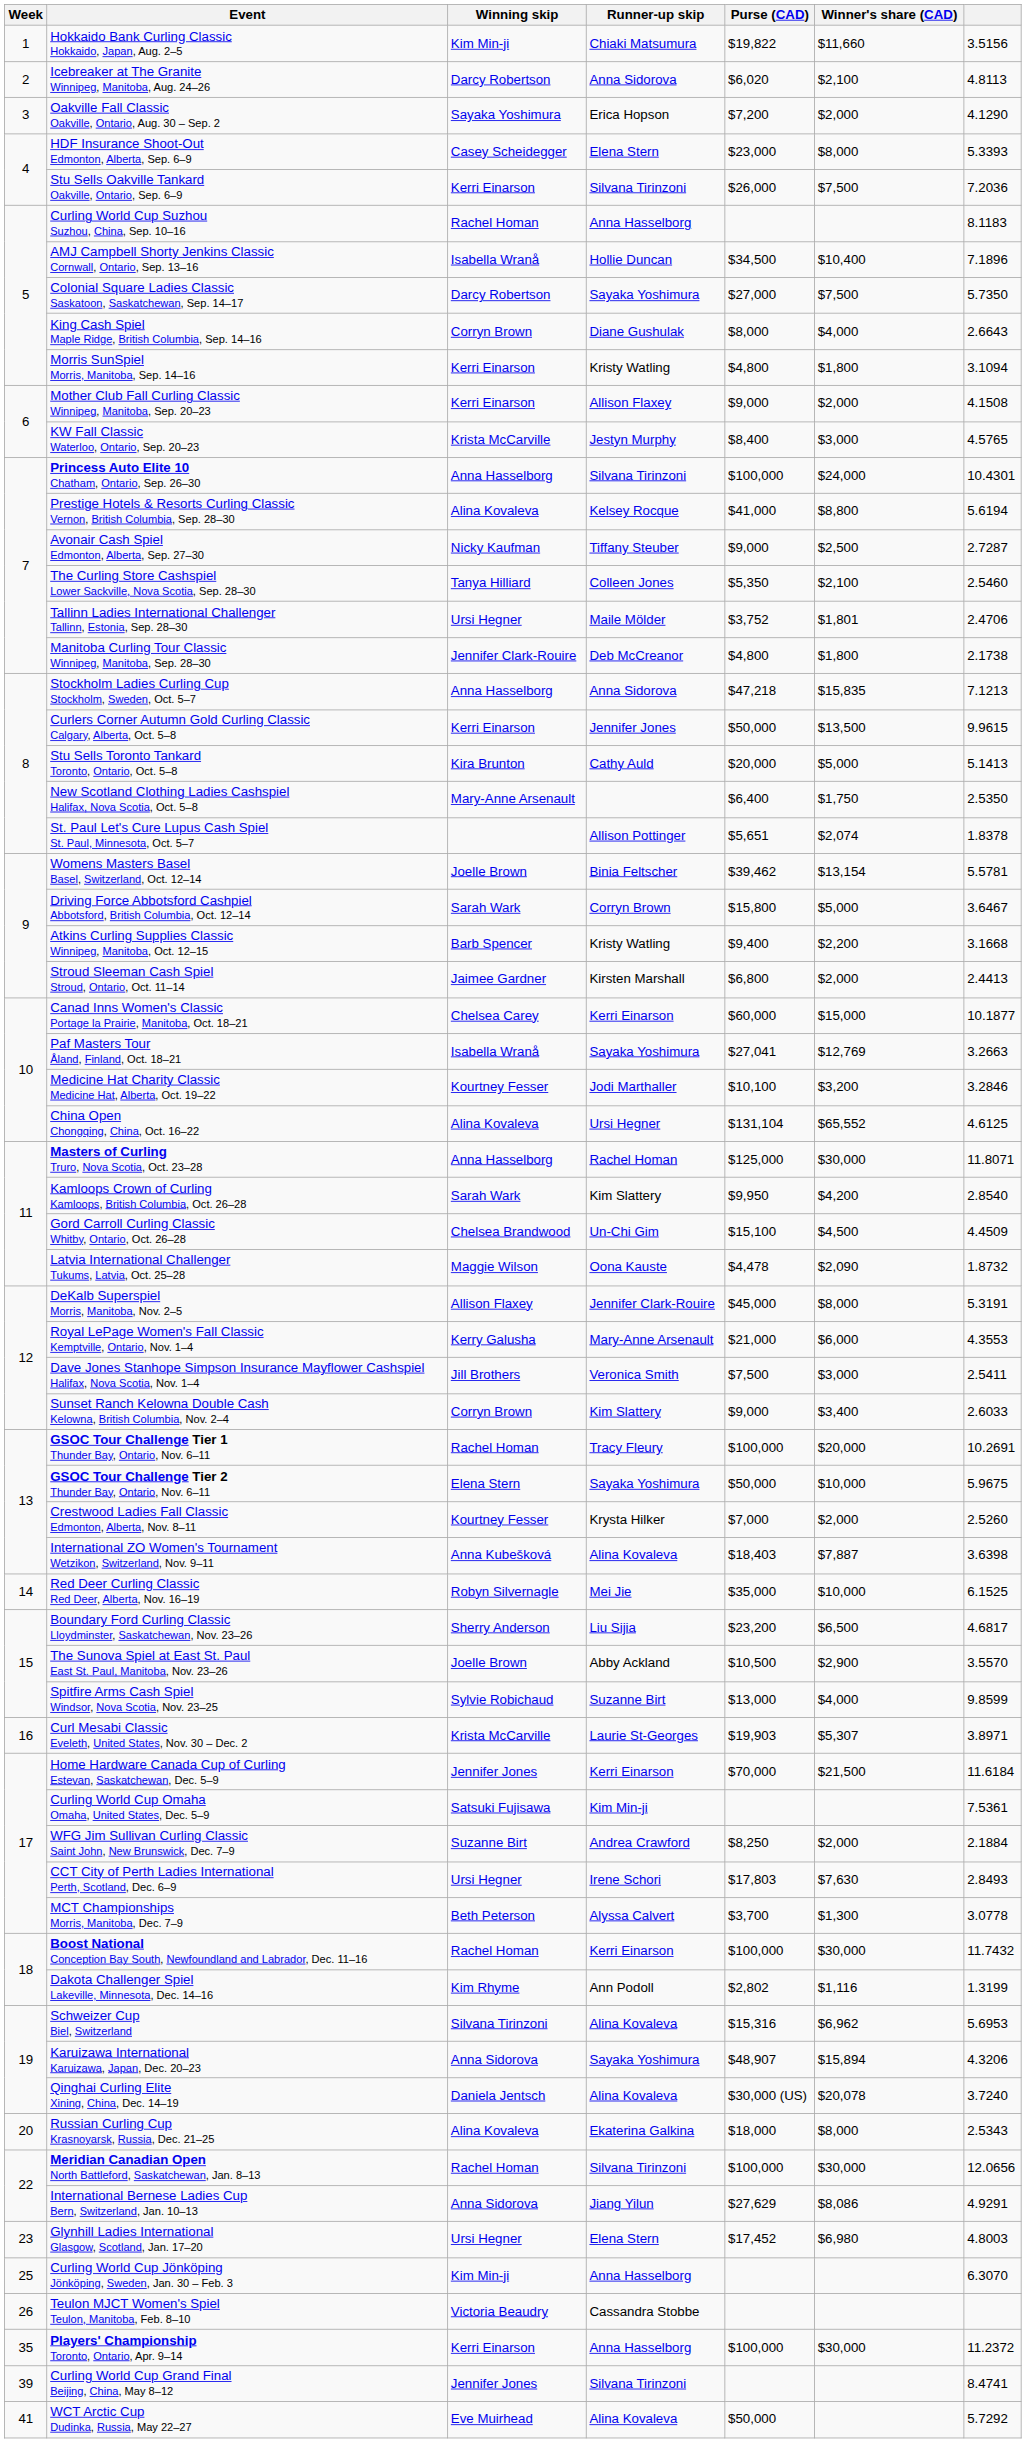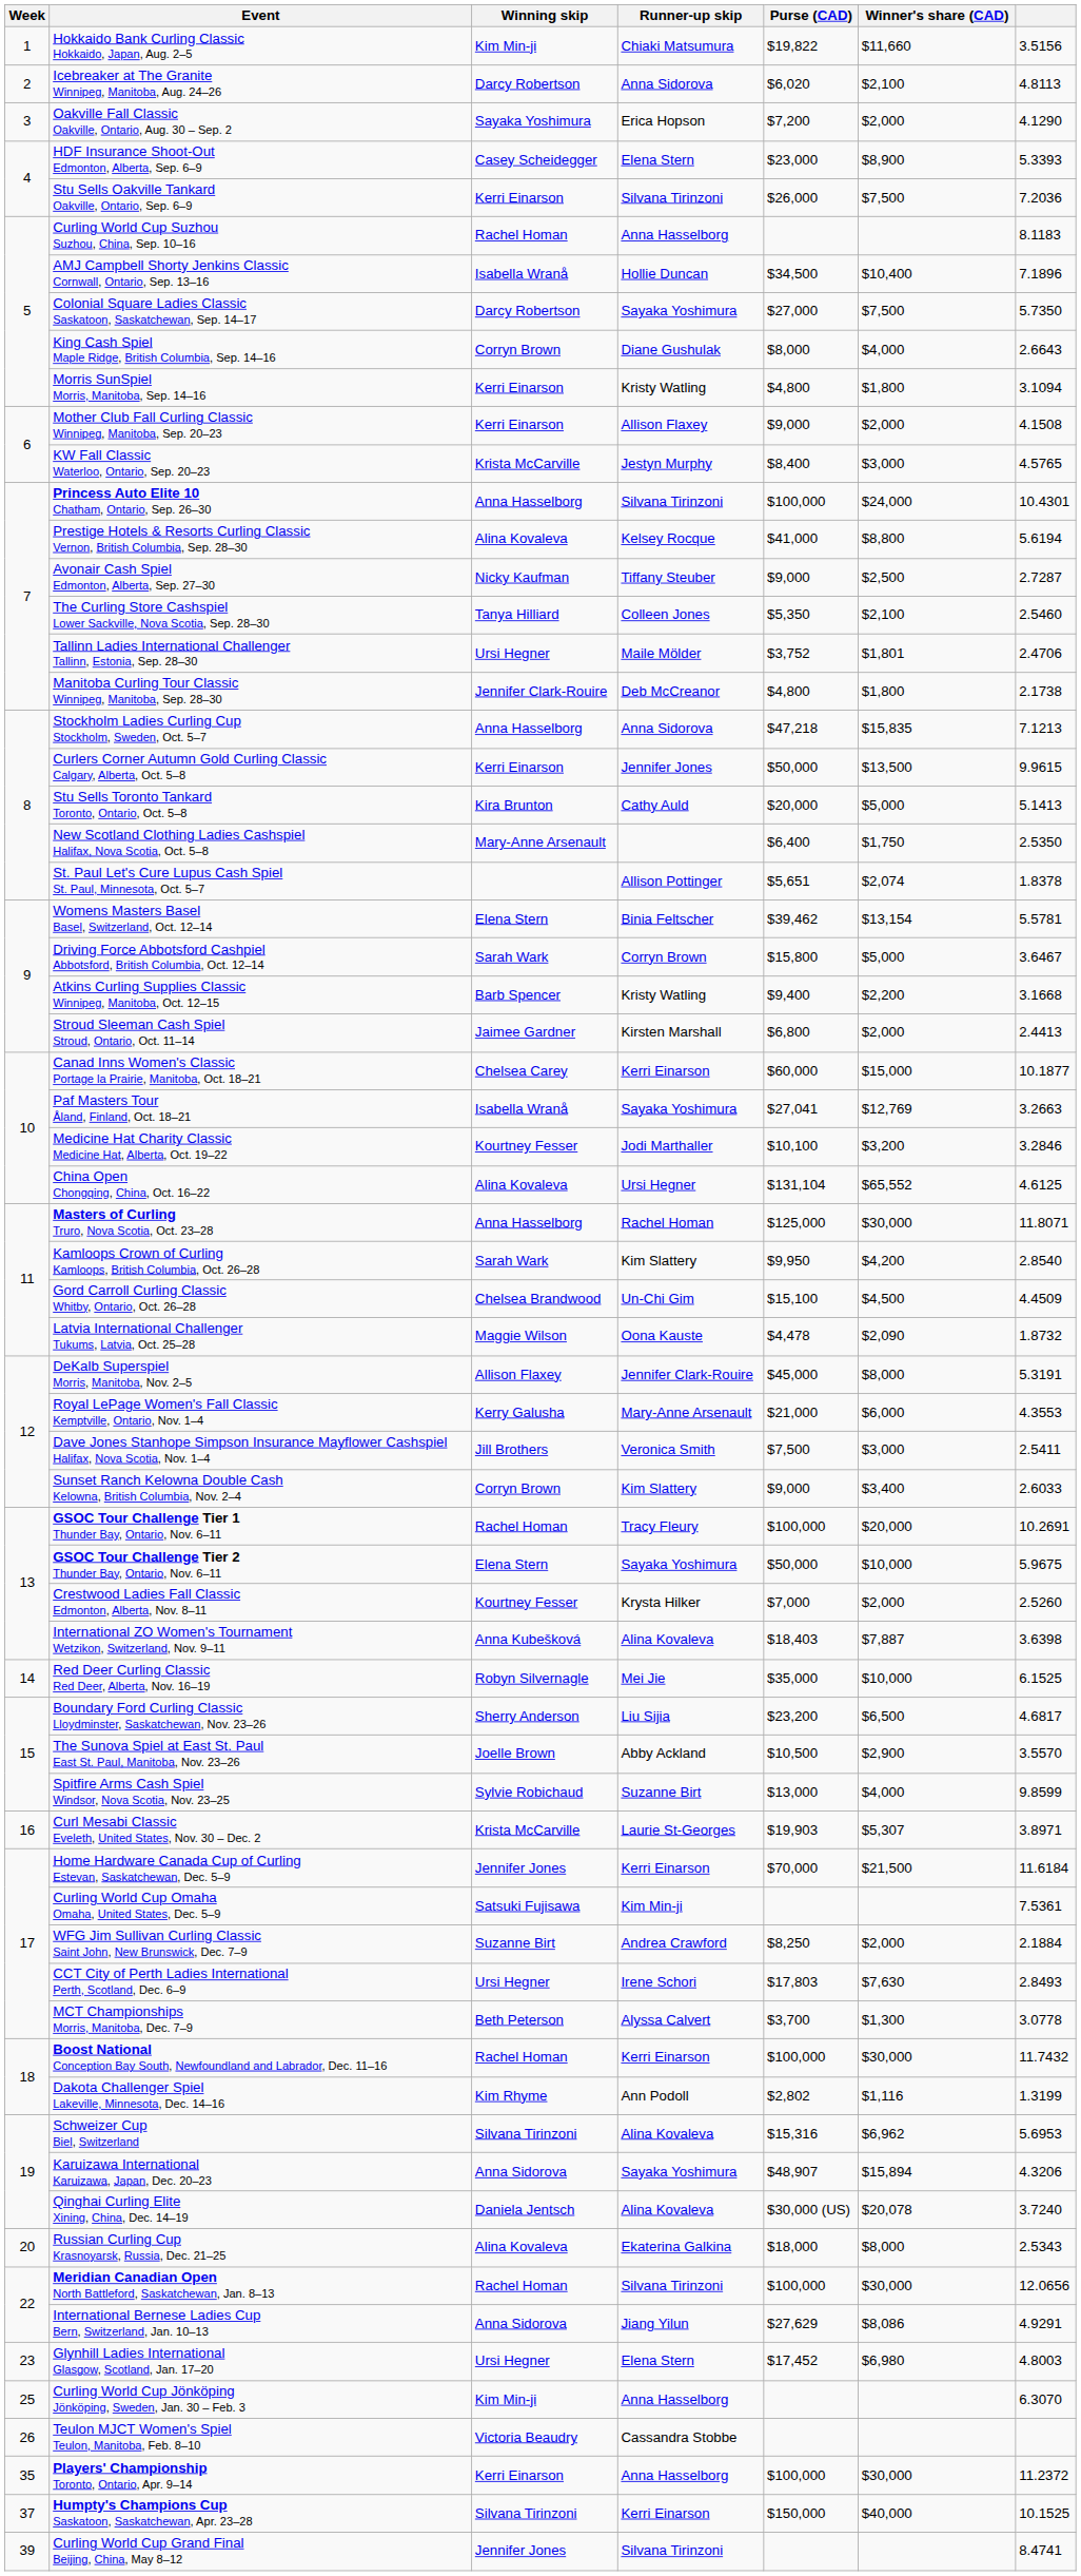HDF Insurance Shoot-Out Edmonton, Alberta, Sep. 6–9 | Winner's share (CAD): $8,000 -> $8,900
Womens Masters Basel Basel, Switzerland, Oct. 12–14 | Winning skip: Joelle Brown -> Elena Stern
+ row: 37 | Humpty's Champions Cup Saskatoon, Saskatchewan, Apr. 23–28 | Silvana Tirinzoni | Kerri Einarson | $150,000 | $40,000 | 10.1525
- row: 41 | WCT Arctic Cup Dudinka, Russia, May 22–27 | Eve Muirhead | Alina Kovaleva | $50,000 | 5.7292
